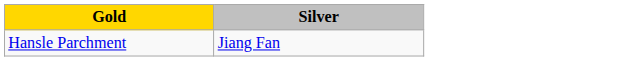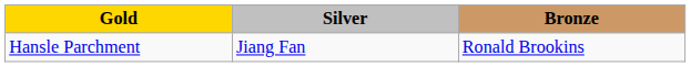+ column: Bronze | Ronald Brookins
